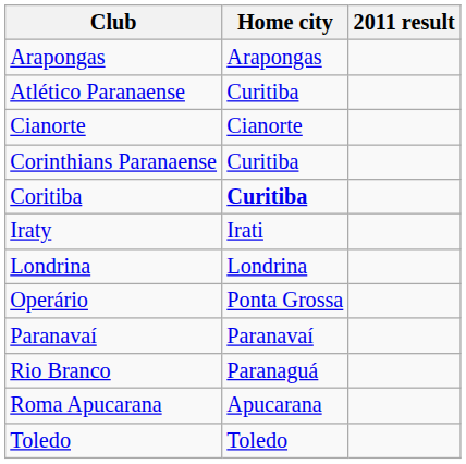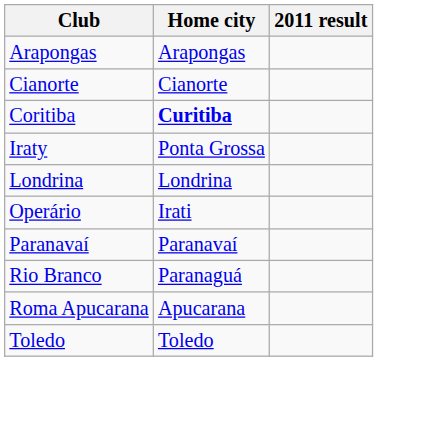- row: Atlético Paranaense | Curitiba
- row: Corinthians Paranaense | Curitiba
Iraty | Home city: Irati -> Ponta Grossa
Operário | Home city: Ponta Grossa -> Irati
